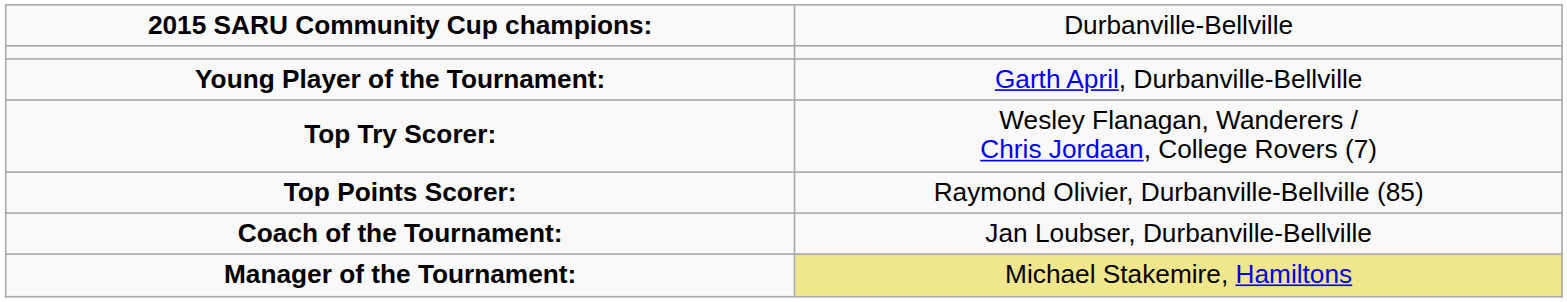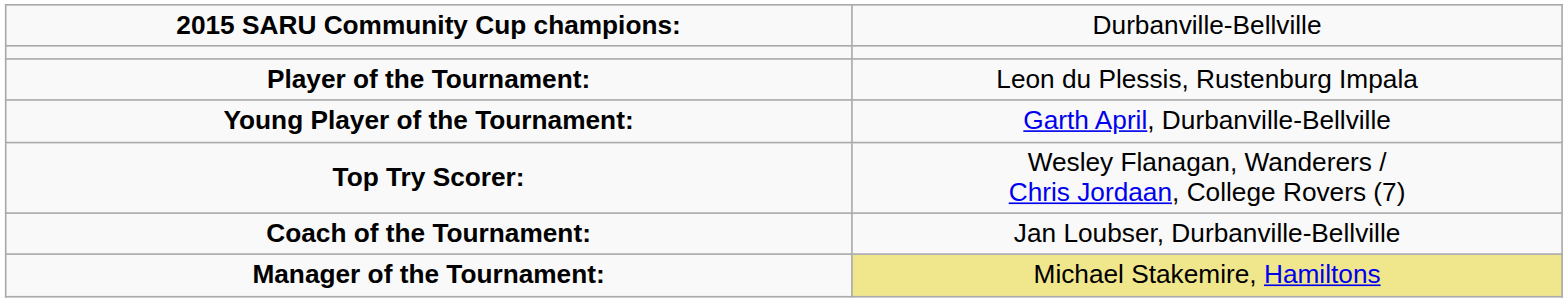+ row: Player of the Tournament: | Leon du Plessis, Rustenburg Impala
- row: Top Points Scorer: | Raymond Olivier, Durbanville-Bellville (85)
